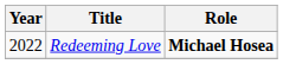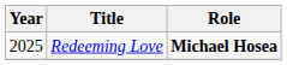Redeeming Love | Year: 2022 -> 2025
